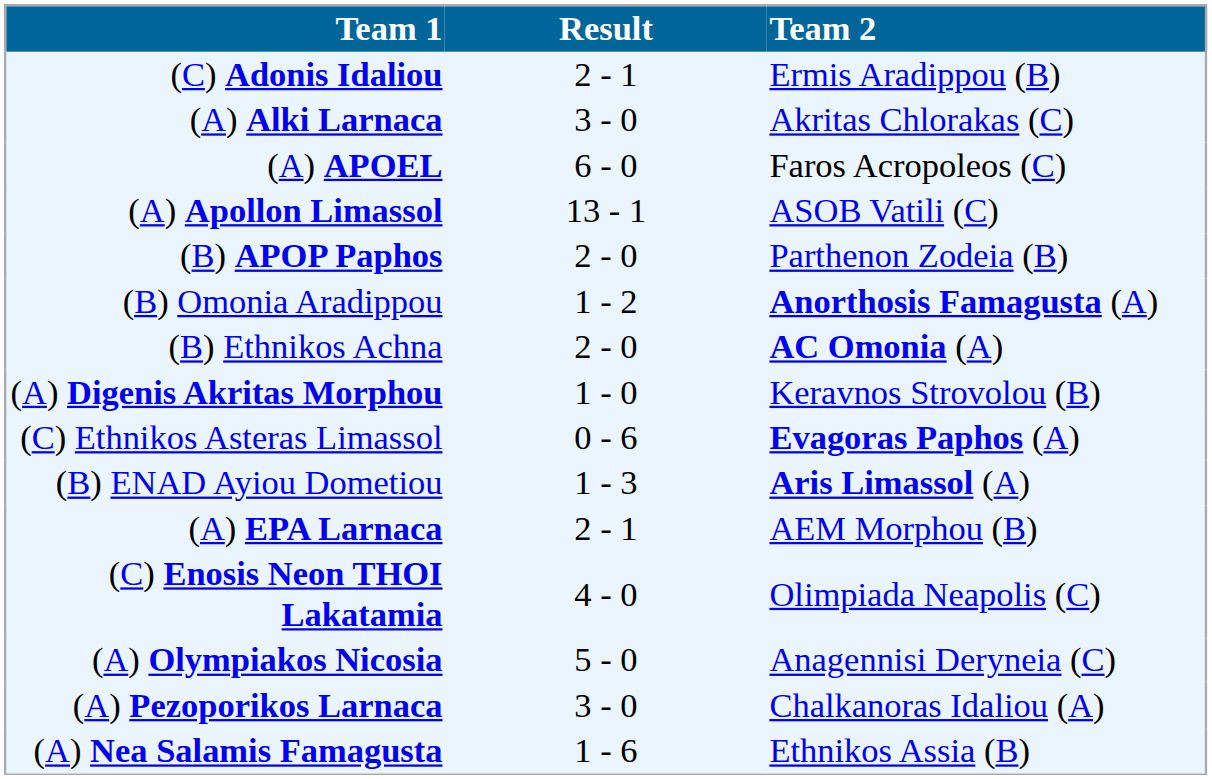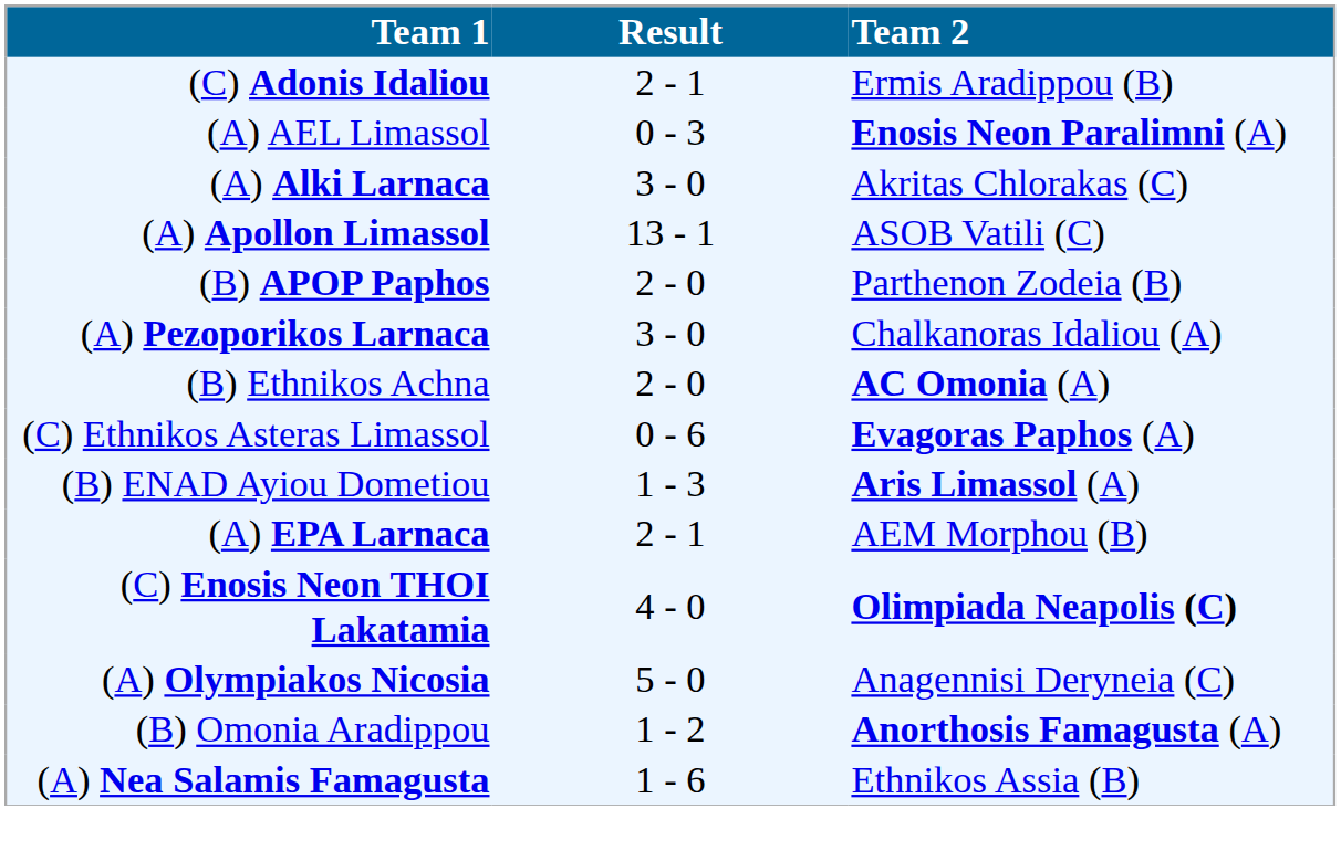+ row: (A) AEL Limassol | 0 - 3 | Enosis Neon Paralimni (A)
- row: (A) APOEL | 6 - 0 | Faros Acropoleos (C)
rows swapped: (B) Omonia Aradippou <-> (A) Pezoporikos Larnaca
- row: (A) Digenis Akritas Morphou | 1 - 0 | Keravnos Strovolou (B)
(C) Enosis Neon THOI Lakatamia | Team 2: normal -> bold
